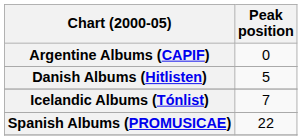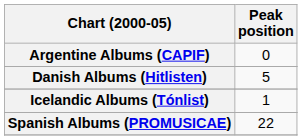Icelandic Albums (Tónlist) | Peak position: 7 -> 1
